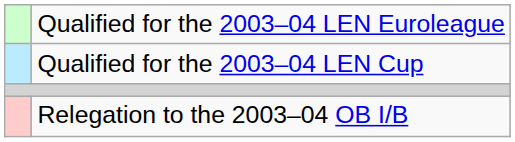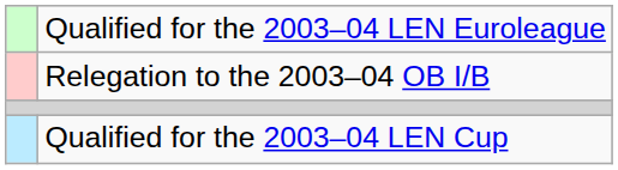rows swapped: Qualified for the 2003–04 LEN Cup <-> Relegation to the 2003–04 OB I/B
